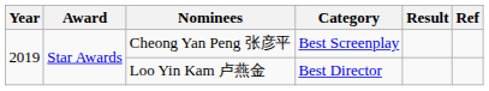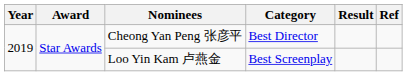Cheong Yan Peng 张彦平 | Category: Best Screenplay -> Best Director
Loo Yin Kam 卢燕金 | Category: Best Director -> Best Screenplay
